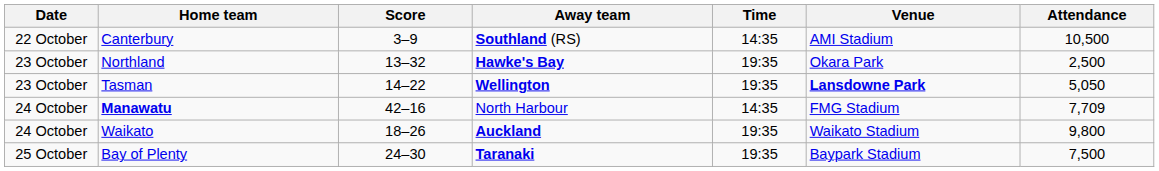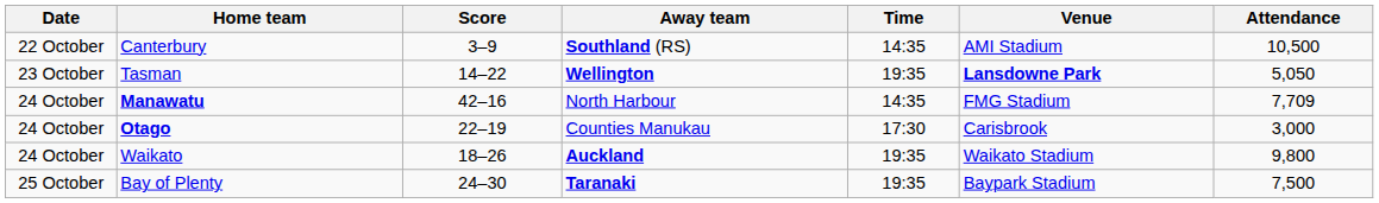- row: 23 October | Northland | 13–32 | Hawke's Bay | 19:35 | Okara Park | 2,500
+ row: 24 October | Otago | 22–19 | Counties Manukau | 17:30 | Carisbrook | 3,000
